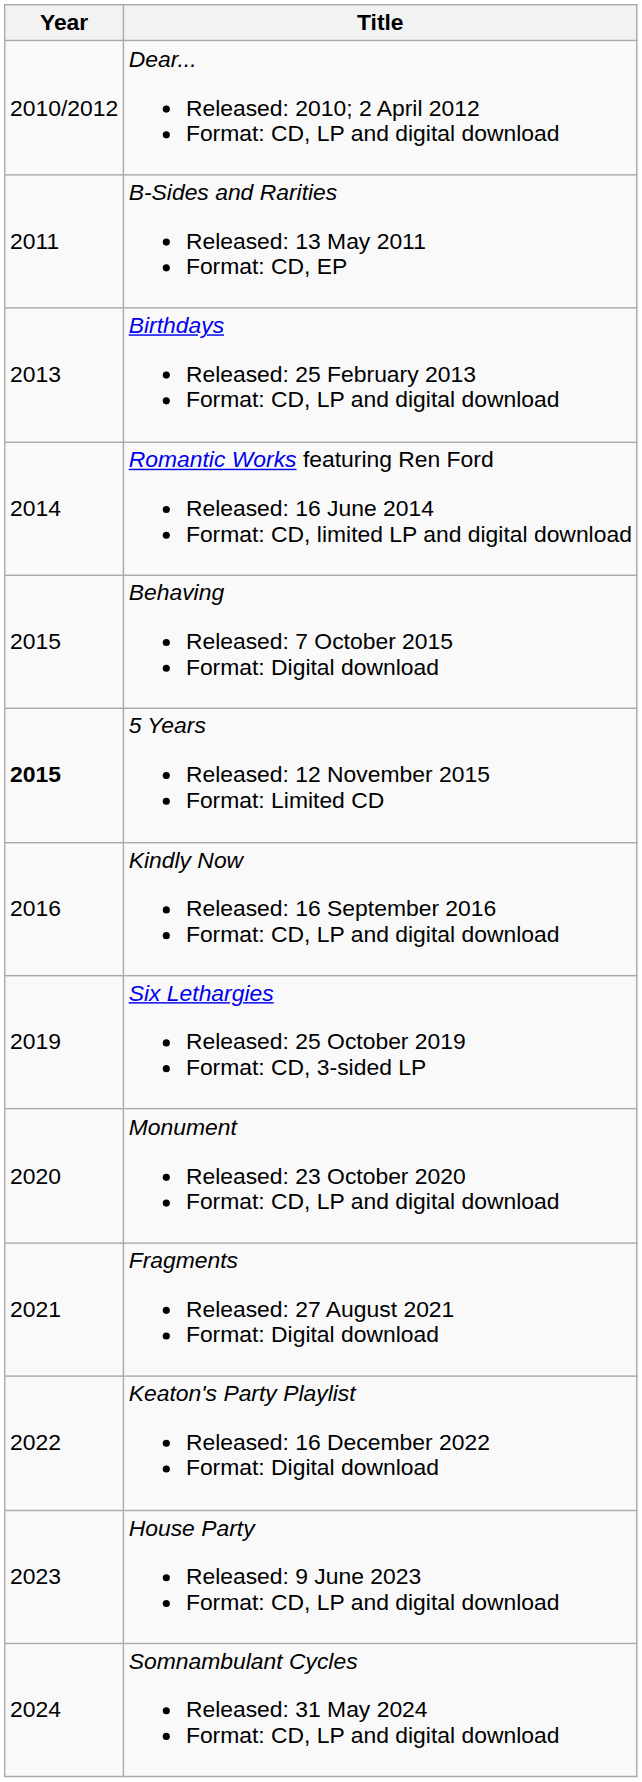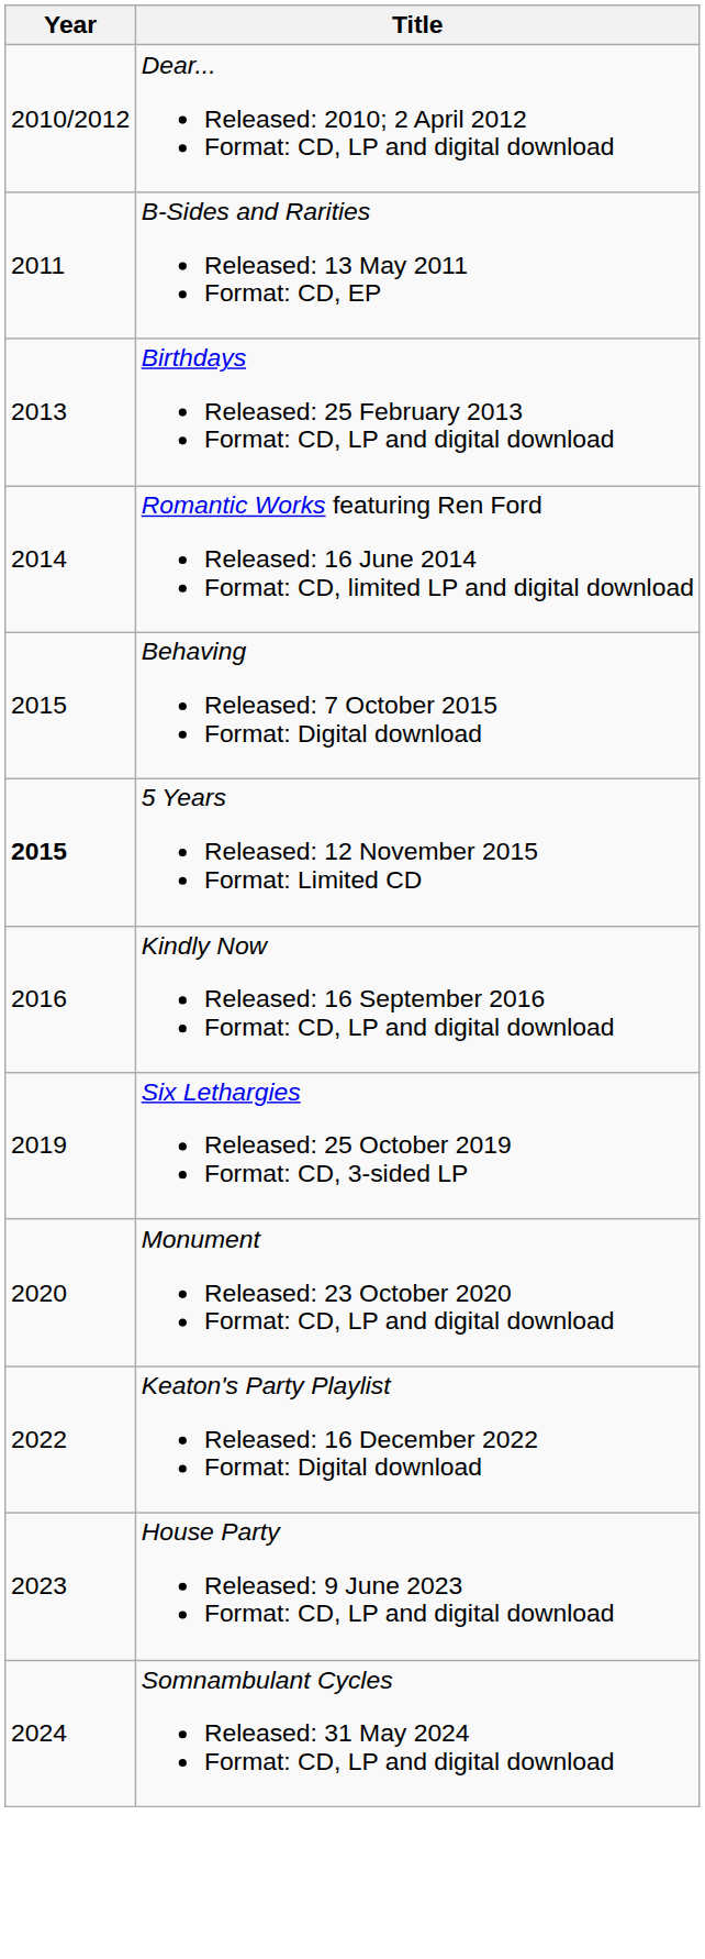- row: 2021 | Fragments Released: 27 August 2021 Format: Digital download
